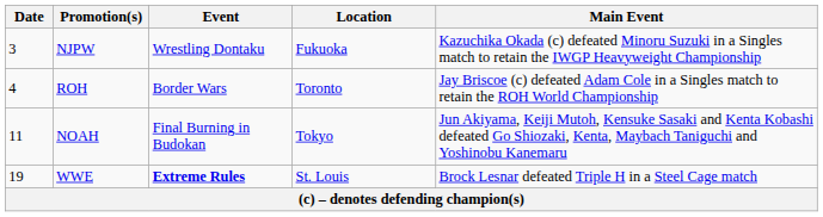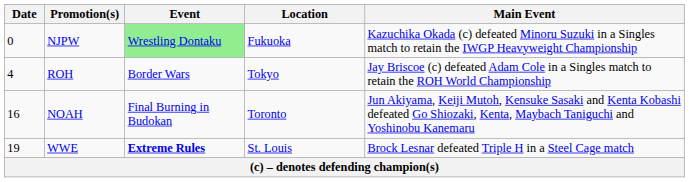NJPW | Date: 3 -> 0
NJPW | Event: no background -> lightgreen background
ROH | Location: Toronto -> Tokyo
NOAH | Date: 11 -> 16
NOAH | Location: Tokyo -> Toronto
